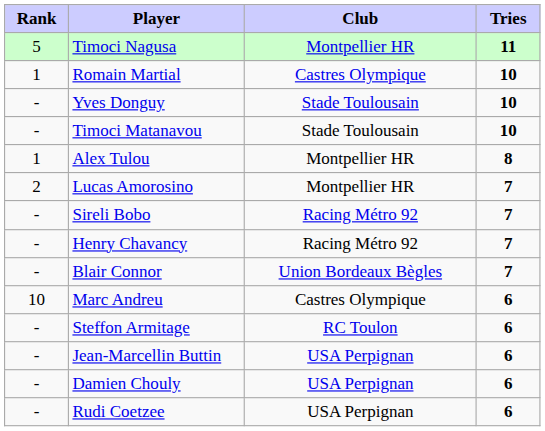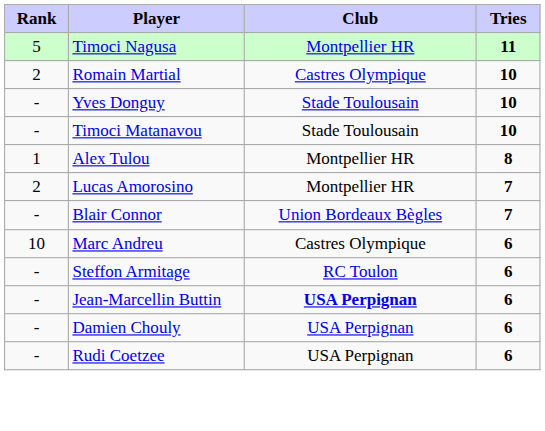Romain Martial | Rank: 1 -> 2
- row: - | Sireli Bobo | Racing Métro 92 | 7
- row: - | Henry Chavancy | Racing Métro 92 | 7
Jean-Marcellin Buttin | Club: normal -> bold
